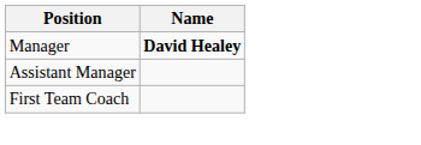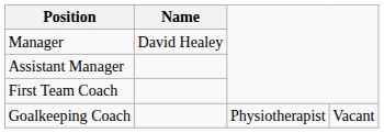Manager | Name: bold -> normal
+ row: Goalkeeping Coach | Physiotherapist | Vacant
